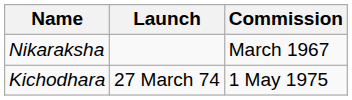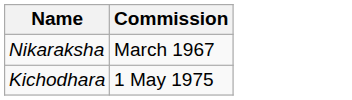- column: Launch | 27 March 74
